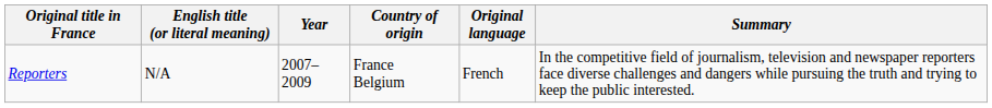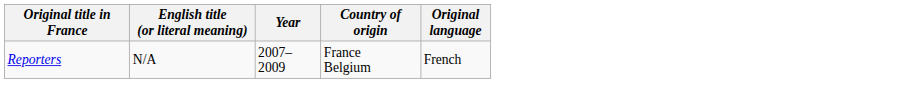- column: Summary | In the competitive field of journalism, television and newspaper reporters face diverse challenges and dangers while pursuing the truth and trying to keep the public interested.
